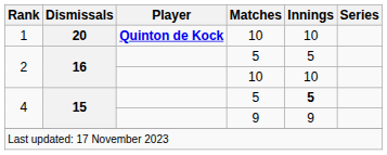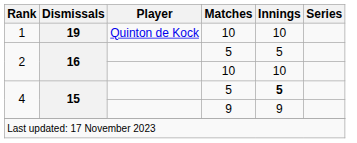1 | Dismissals: 20 -> 19
1 | Player: bold -> normal
